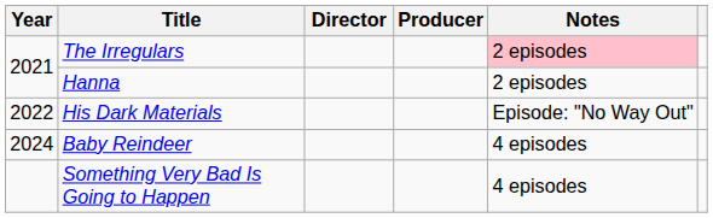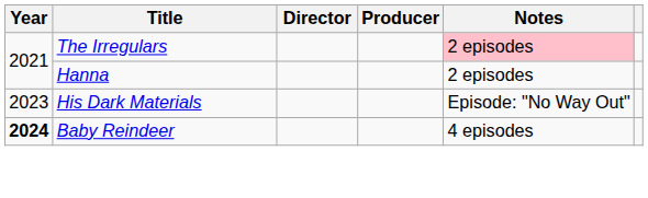His Dark Materials | Year: 2022 -> 2023
Baby Reindeer | Year: normal -> bold
- row: Something Very Bad Is Going to Happen | 4 episodes
